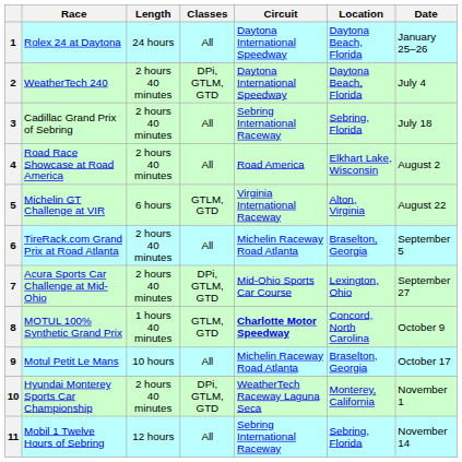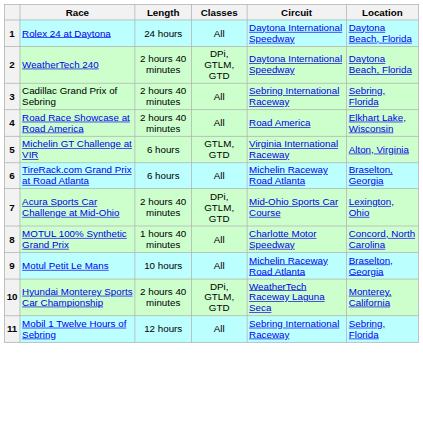- column: Date | January 25–26 | July 4 | July 18 | August 2 | August 22 | September 5 | September 27 | October 9 | October 17 | November 1 | November 14
6 | Length: 2 hours 40 minutes -> 6 hours
8 | Classes: GTLM, GTD -> All
8 | Circuit: bold -> normal
